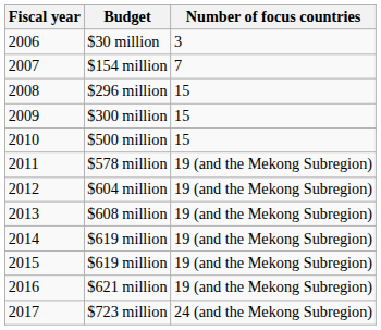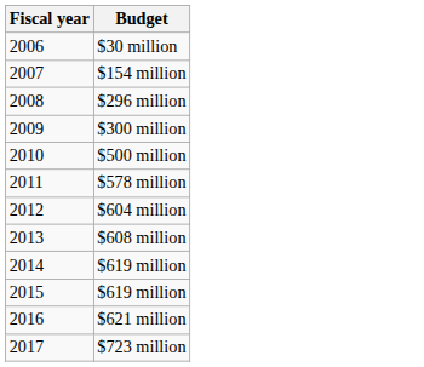- column: Number of focus countries | 3 | 7 | 15 | 15 | 15 | 19 (and the Mekong Subregion) | 19 (and the Mekong Subregion) | 19 (and the Mekong Subregion) | 19 (and the Mekong Subregion) | 19 (and the Mekong Subregion) | 19 (and the Mekong Subregion) | 24 (and the Mekong Subregion)
